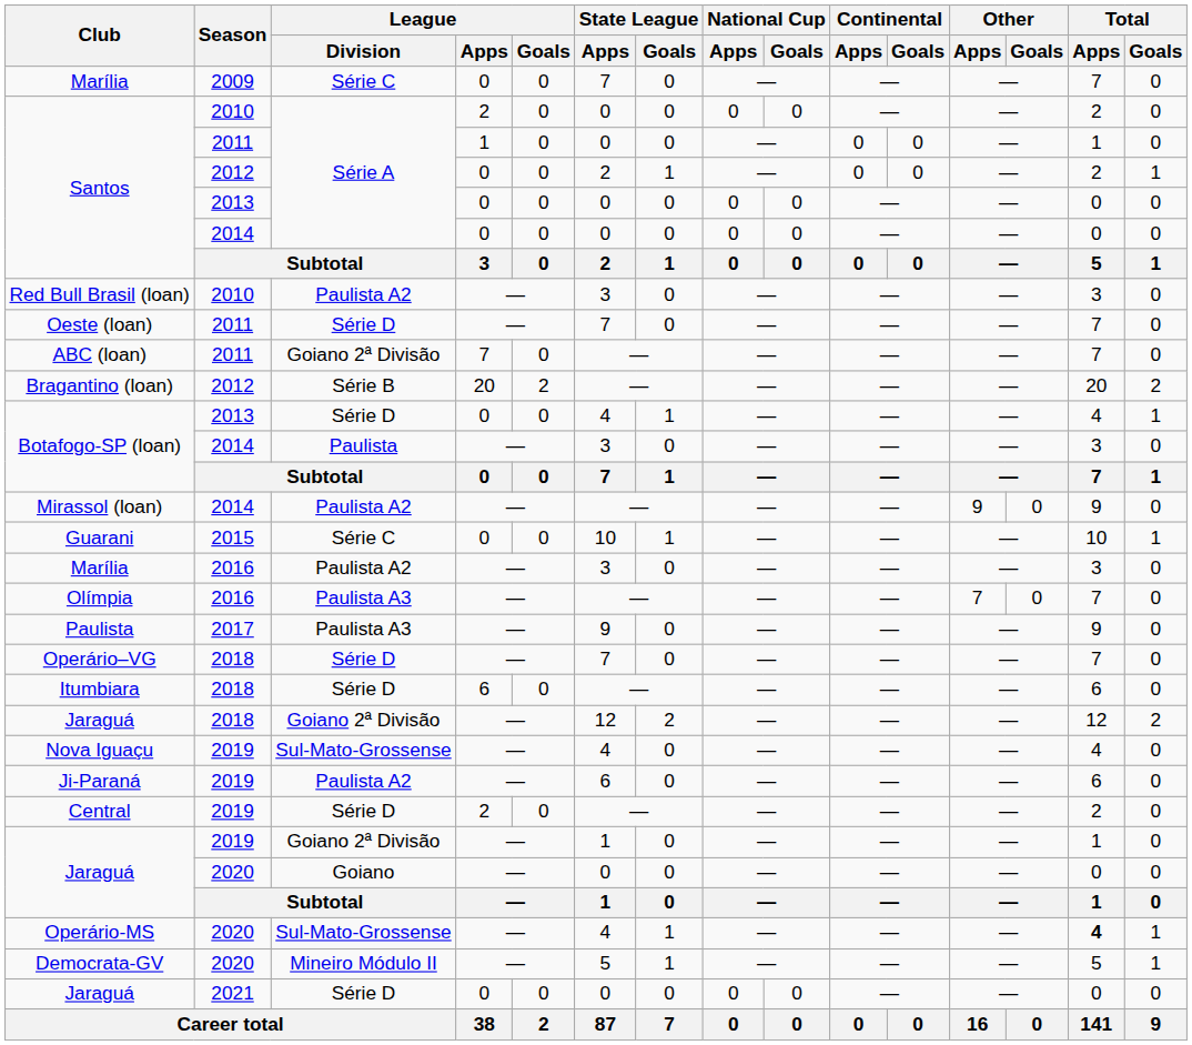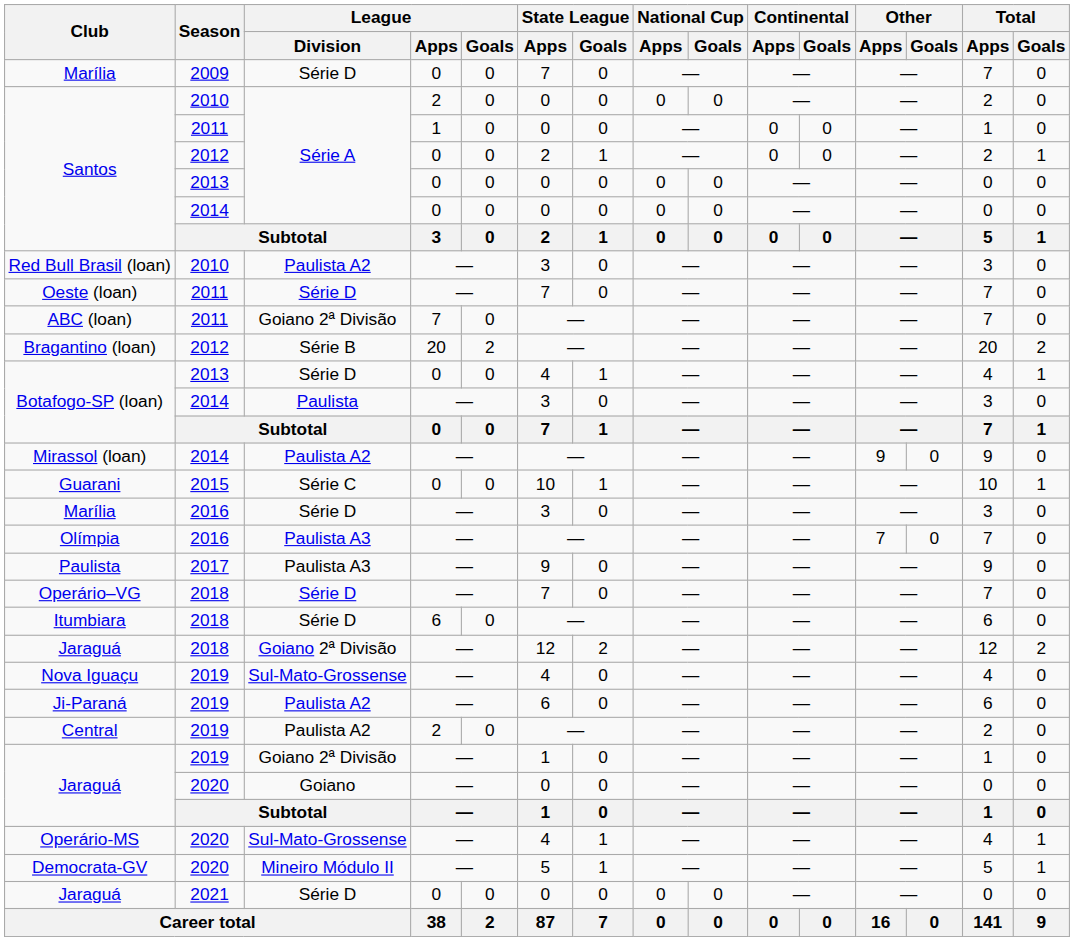Marília / 2009 | League / Division: Série C -> Série D
Marília / 2016 | League / Division: Paulista A2 -> Série D
Central | League / Division: Série D -> Paulista A2
Operário-MS | Total / Apps: bold -> normal
